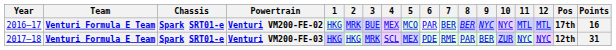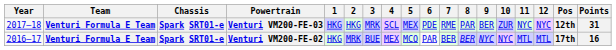rows swapped: Venturi VM200-FE-02 <-> Venturi VM200-FE-03
